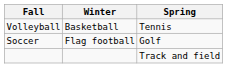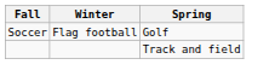- row: Volleyball | Basketball | Tennis
